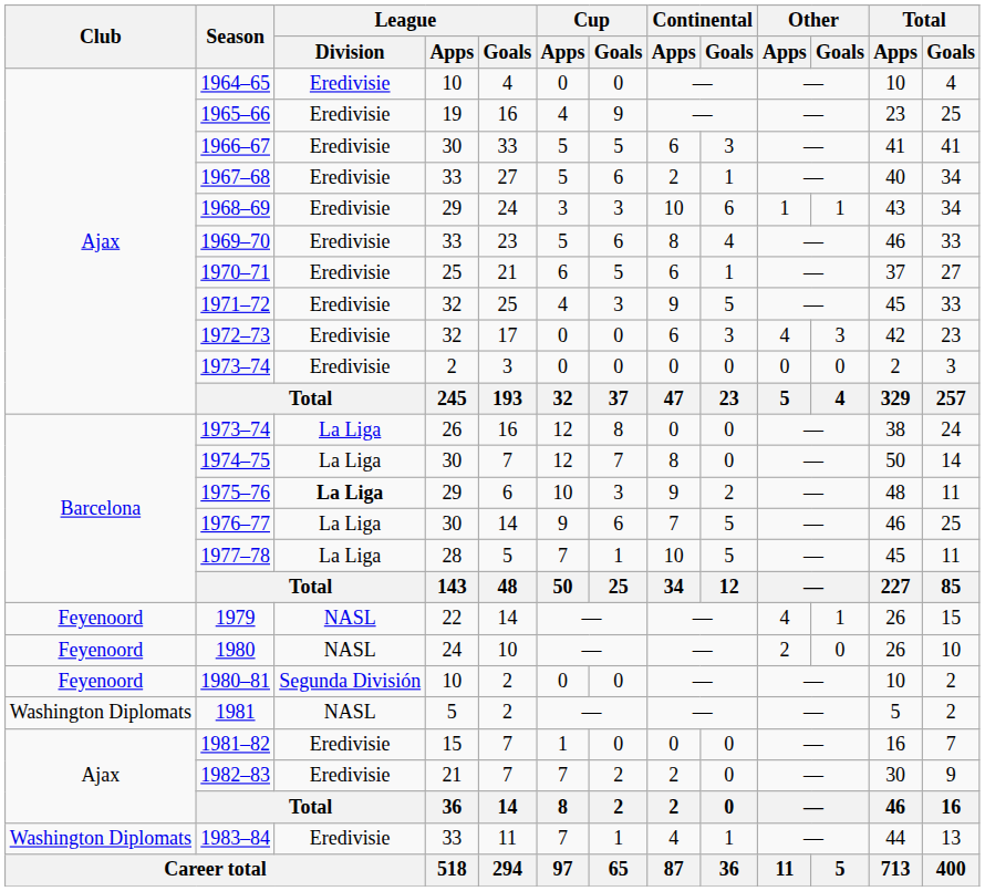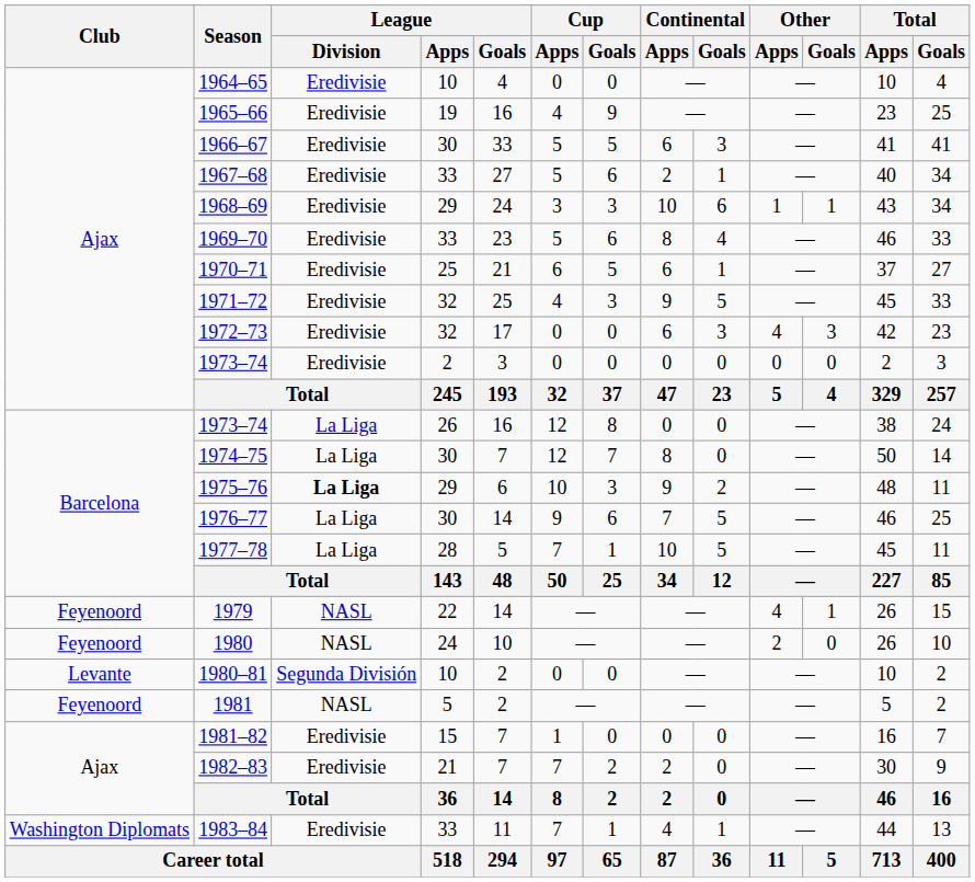1980–81 | Club: Feyenoord -> Levante
1981 | Club: Washington Diplomats -> Feyenoord
